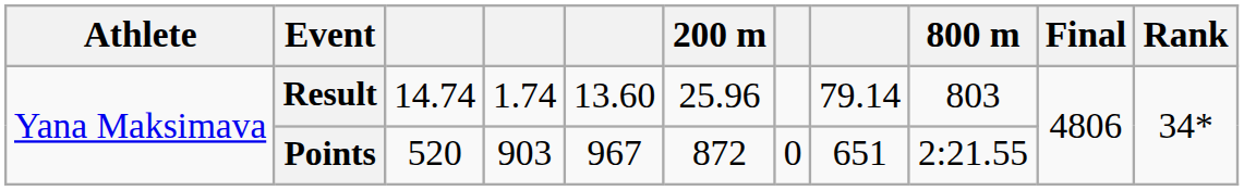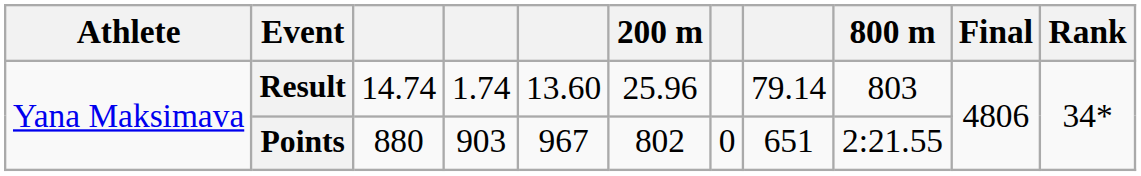Points | column 3: 520 -> 880
Points | 200 m: 872 -> 802
